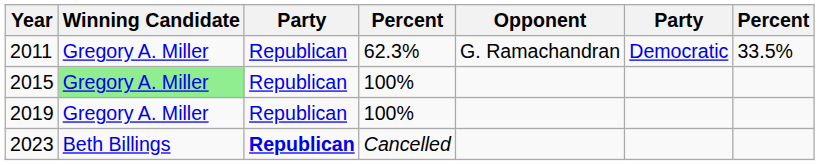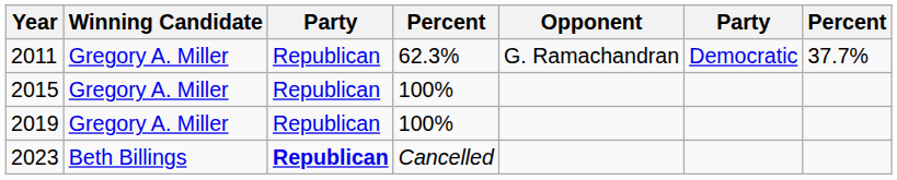2011 | column 7: 33.5% -> 37.7%
2015 | Winning Candidate: lightgreen background -> no background
